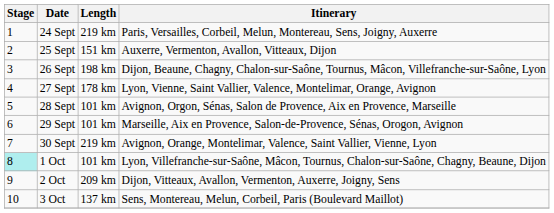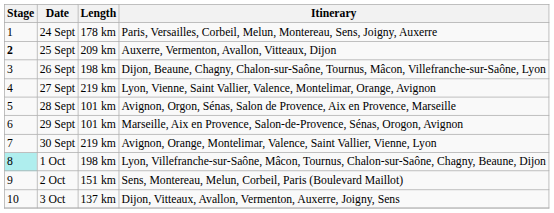24 Sept | Length: 219 km -> 178 km
25 Sept | Stage: normal -> bold
25 Sept | Length: 151 km -> 209 km
27 Sept | Length: 178 km -> 219 km
1 Oct | Length: 101 km -> 198 km
2 Oct | Length: 209 km -> 151 km
2 Oct | Itinerary: Dijon, Vitteaux, Avallon, Vermenton, Auxerre, Joigny, Sens -> Sens, Montereau, Melun, Corbeil, Paris (Boulevard Maillot)
3 Oct | Itinerary: Sens, Montereau, Melun, Corbeil, Paris (Boulevard Maillot) -> Dijon, Vitteaux, Avallon, Vermenton, Auxerre, Joigny, Sens
